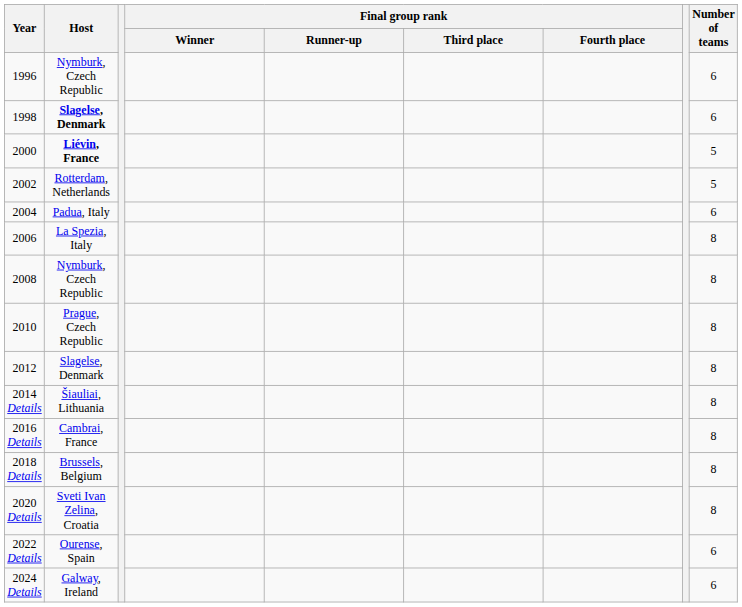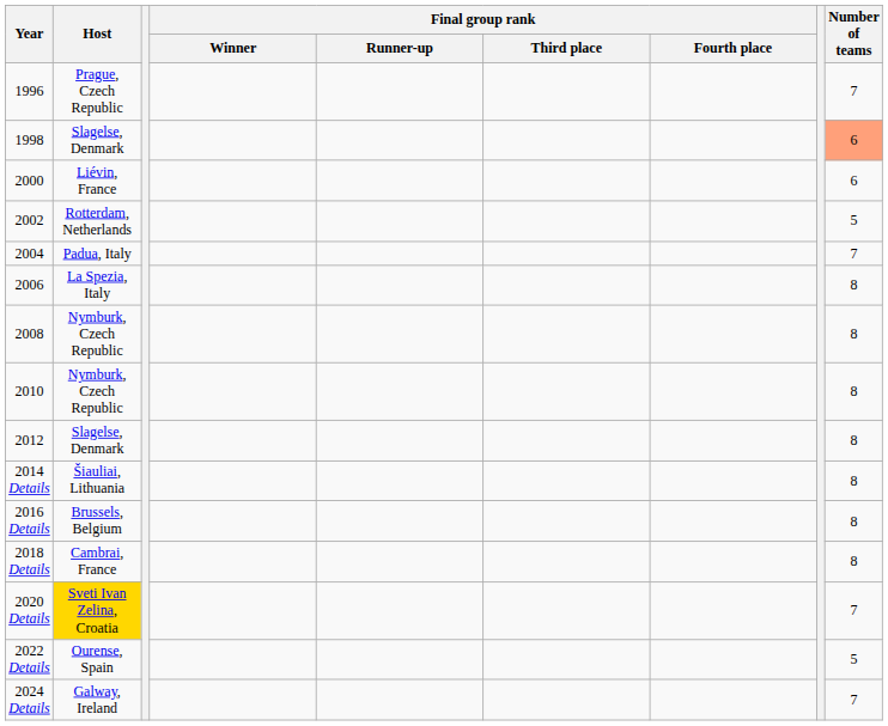1996 | Host: Nymburk, Czech Republic -> Prague, Czech Republic
1996 | Number of teams: 6 -> 7
1998 | Host: bold -> normal
1998 | Number of teams: no background -> lightsalmon background
2000 | Host: bold -> normal
2000 | Number of teams: 5 -> 6
2004 | Number of teams: 6 -> 7
2010 | Host: Prague, Czech Republic -> Nymburk, Czech Republic
2016 Details | Host: Cambrai, France -> Brussels, Belgium
2018 Details | Host: Brussels, Belgium -> Cambrai, France
2020 Details | Host: no background -> gold background
2020 Details | Number of teams: 8 -> 7
2022 Details | Number of teams: 6 -> 5
2024 Details | Number of teams: 6 -> 7
